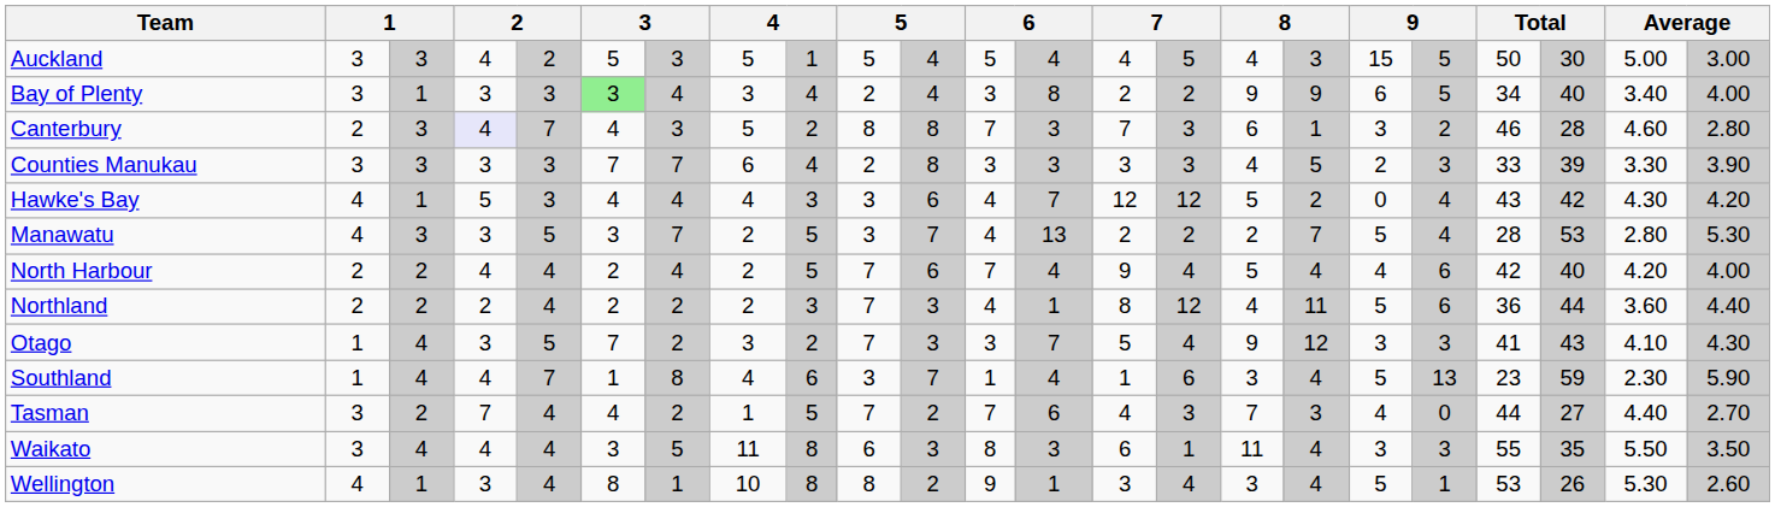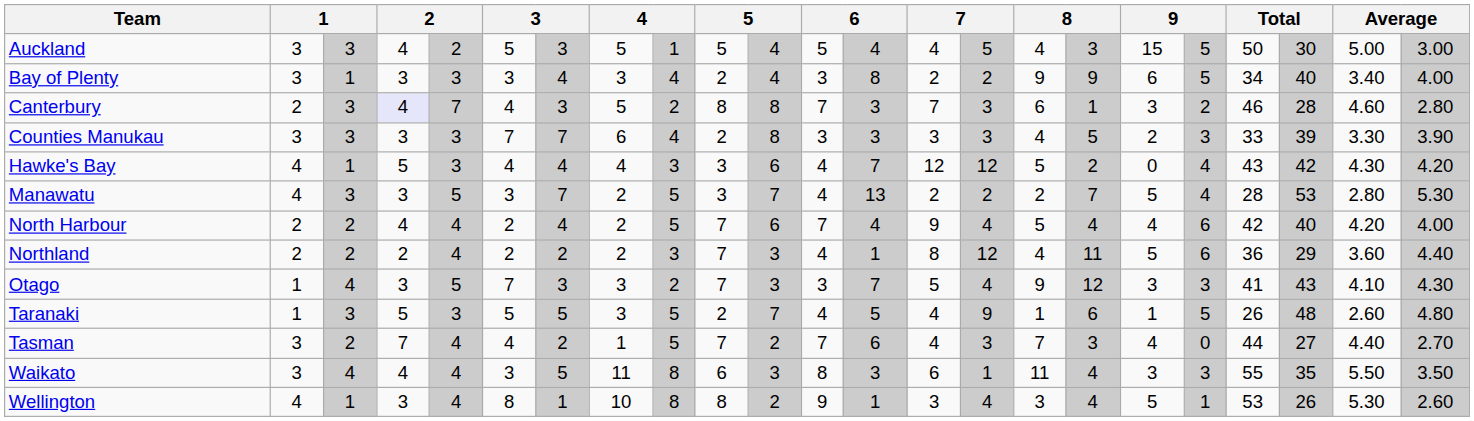Bay of Plenty | column 6: lightgreen background -> no background
Northland | column 21: 44 -> 29
Otago | column 7: 2 -> 3
- row: Southland | 1 | 4 | 4 | 7 | 1 | 8 | 4 | 6 | 3 | 7 | 1 | 4 | 1 | 6 | 3 | 4 | 5 | 13 | 23 | 59 | 2.30 | 5.90
+ row: Taranaki | 1 | 3 | 5 | 3 | 5 | 5 | 3 | 5 | 2 | 7 | 4 | 5 | 4 | 9 | 1 | 6 | 1 | 5 | 26 | 48 | 2.60 | 4.80
